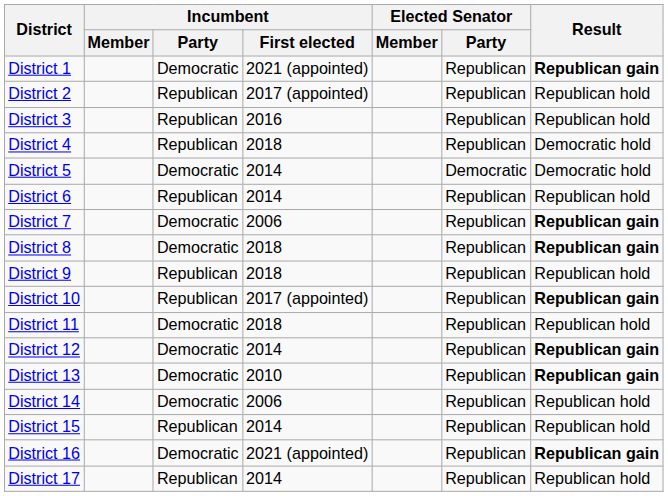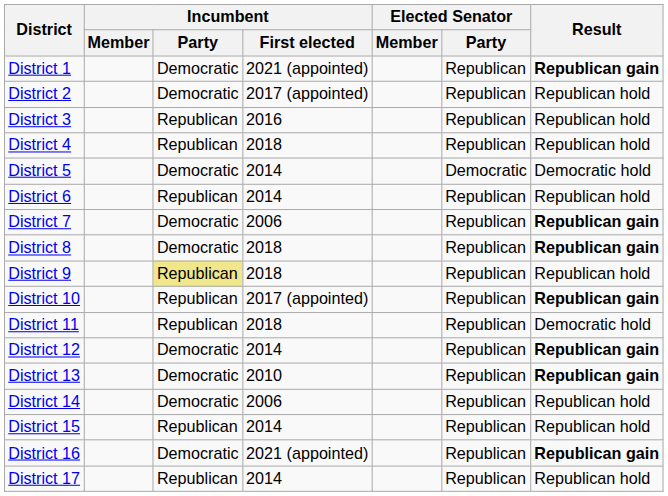District 2 | Incumbent / Party: Republican -> Democratic
District 4 | Result: Democratic hold -> Republican hold
District 9 | Incumbent / Party: no background -> khaki background
District 11 | Incumbent / Party: Democratic -> Republican
District 11 | Result: Republican hold -> Democratic hold
